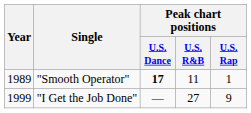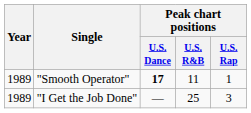"I Get the Job Done" | Year: 1999 -> 1989
"I Get the Job Done" | Peak chart positions / U.S. R&B: 27 -> 25
"I Get the Job Done" | Peak chart positions / U.S. Rap: 9 -> 3
